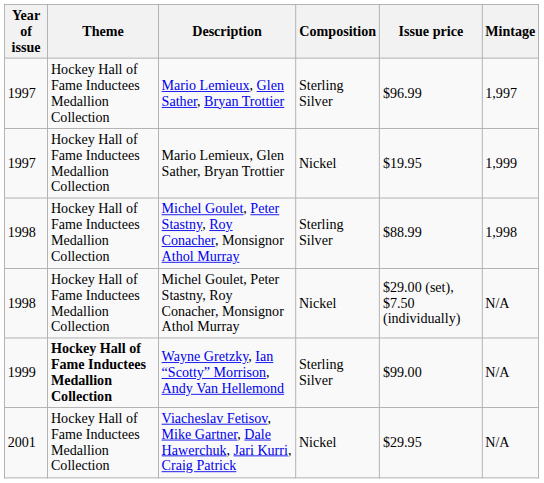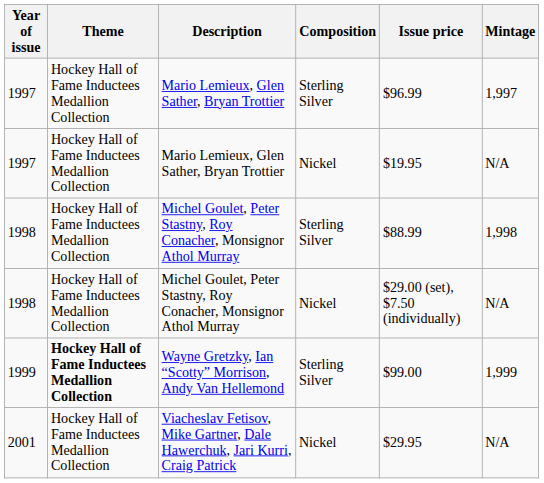1997 / Nickel | Mintage: 1,999 -> N/A
1999 | Mintage: N/A -> 1,999
